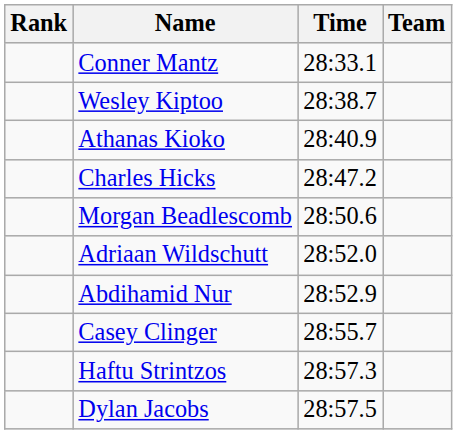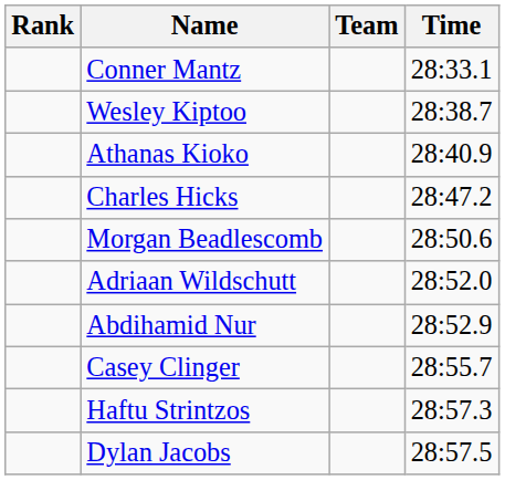columns swapped: Team <-> Time
